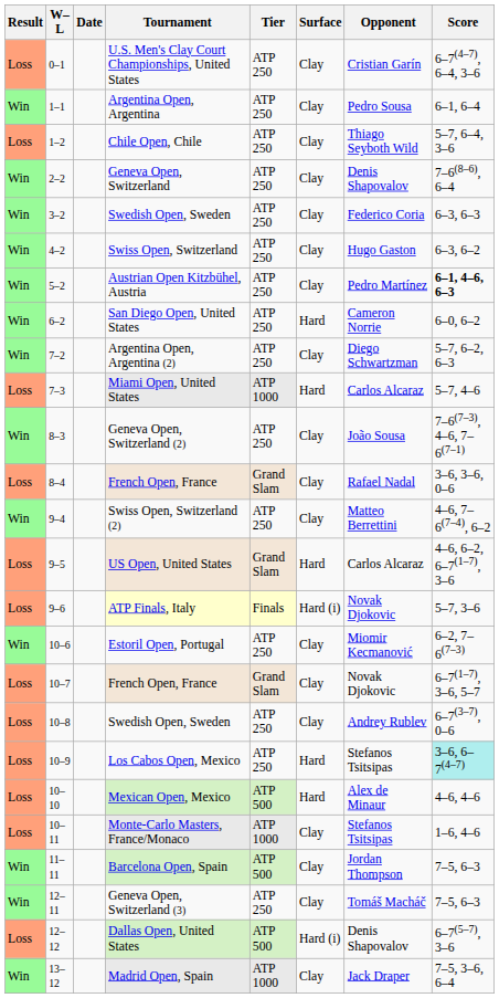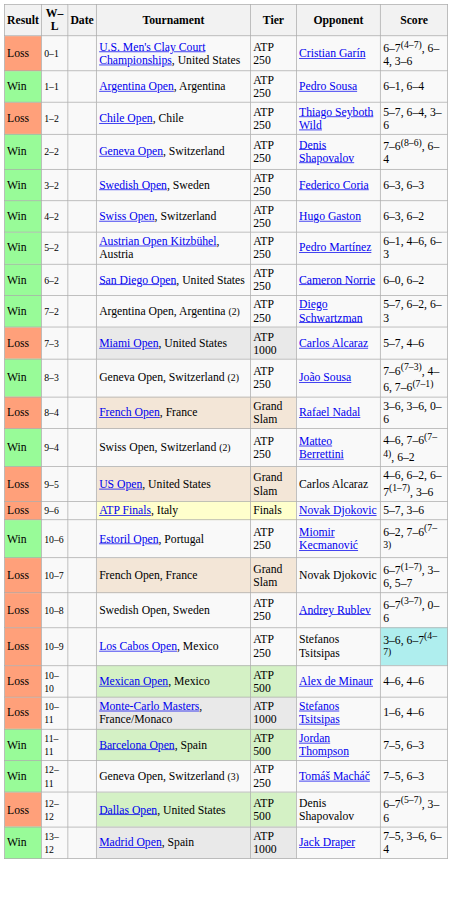- column: Surface | Clay | Clay | Clay | Clay | Clay | Clay | Clay | Hard | Clay | Hard | Clay | Clay | Clay | Hard | Hard (i) | Clay | Clay | Clay | Hard | Hard | Clay | Clay | Clay | Hard (i) | Clay
Austrian Open Kitzbühel, Austria | Score: bold -> normal
